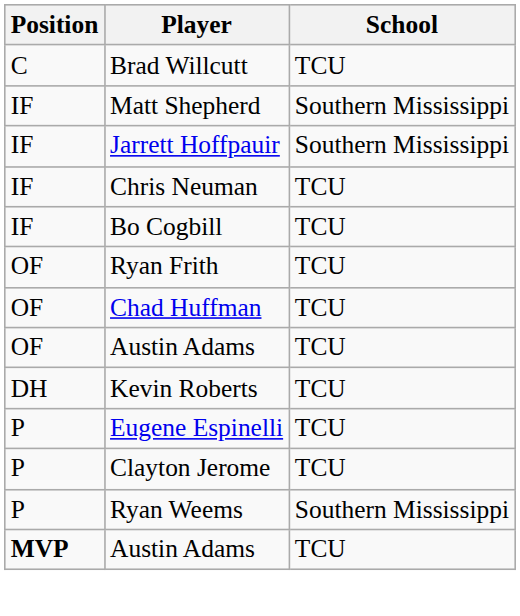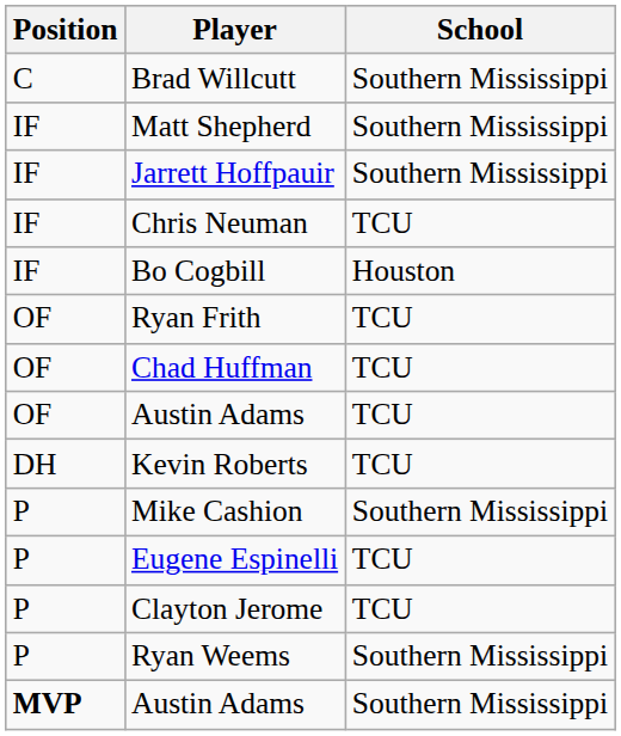Brad Willcutt | School: TCU -> Southern Mississippi
Bo Cogbill | School: TCU -> Houston
+ row: P | Mike Cashion | Southern Mississippi
MVP / Austin Adams | School: TCU -> Southern Mississippi
